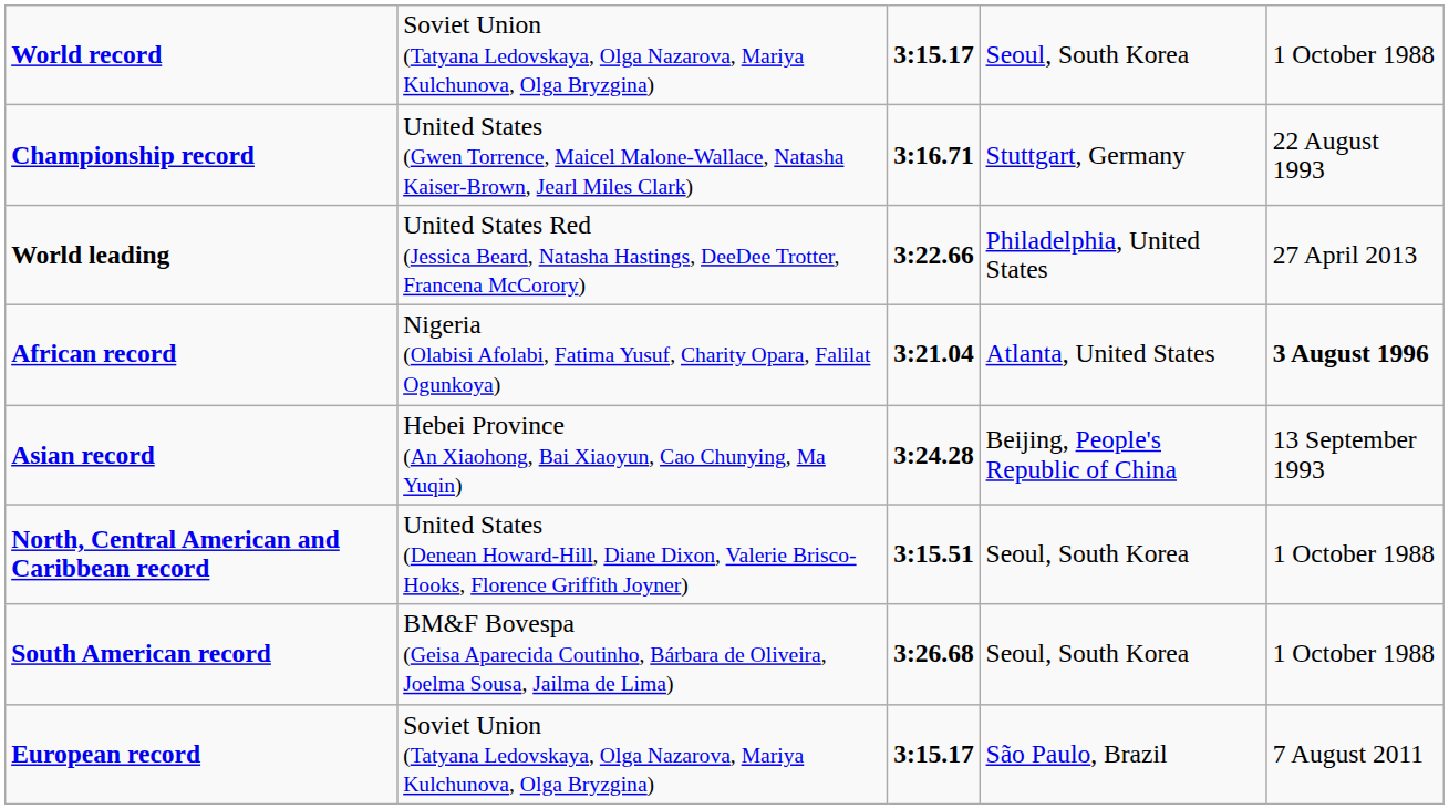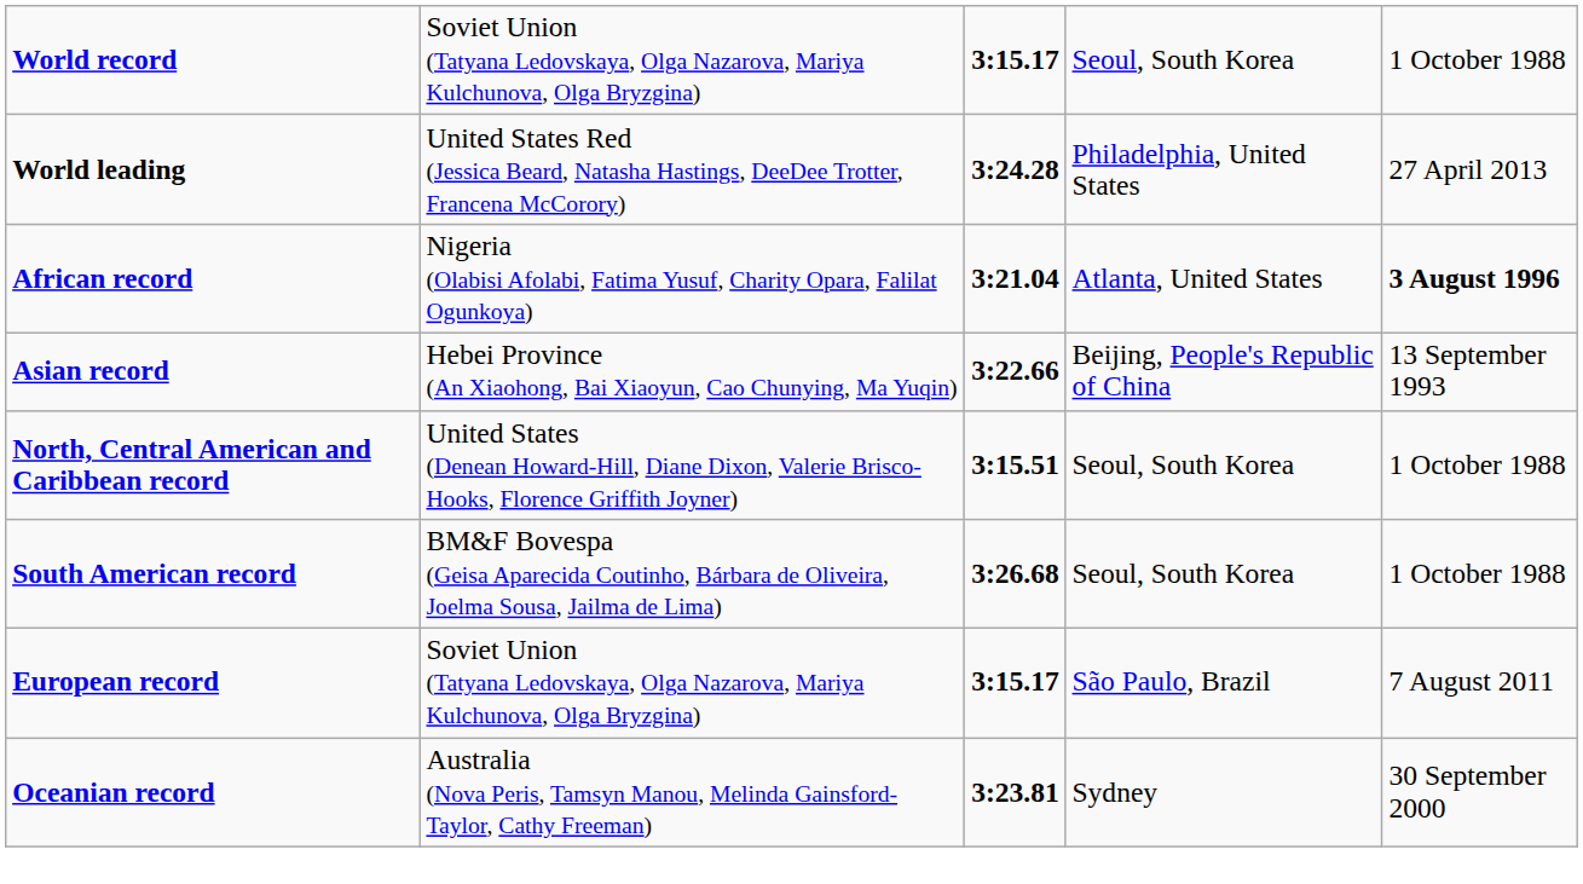- row: Championship record | United States (Gwen Torrence, Maicel Malone-Wallace, Natasha Kaiser-Brown, Jearl Miles Clark) | 3:16.71 | Stuttgart, Germany | 22 August 1993
World leading | column 3: 3:22.66 -> 3:24.28
Asian record | column 3: 3:24.28 -> 3:22.66
+ row: Oceanian record | Australia (Nova Peris, Tamsyn Manou, Melinda Gainsford-Taylor, Cathy Freeman) | 3:23.81 | Sydney | 30 September 2000
